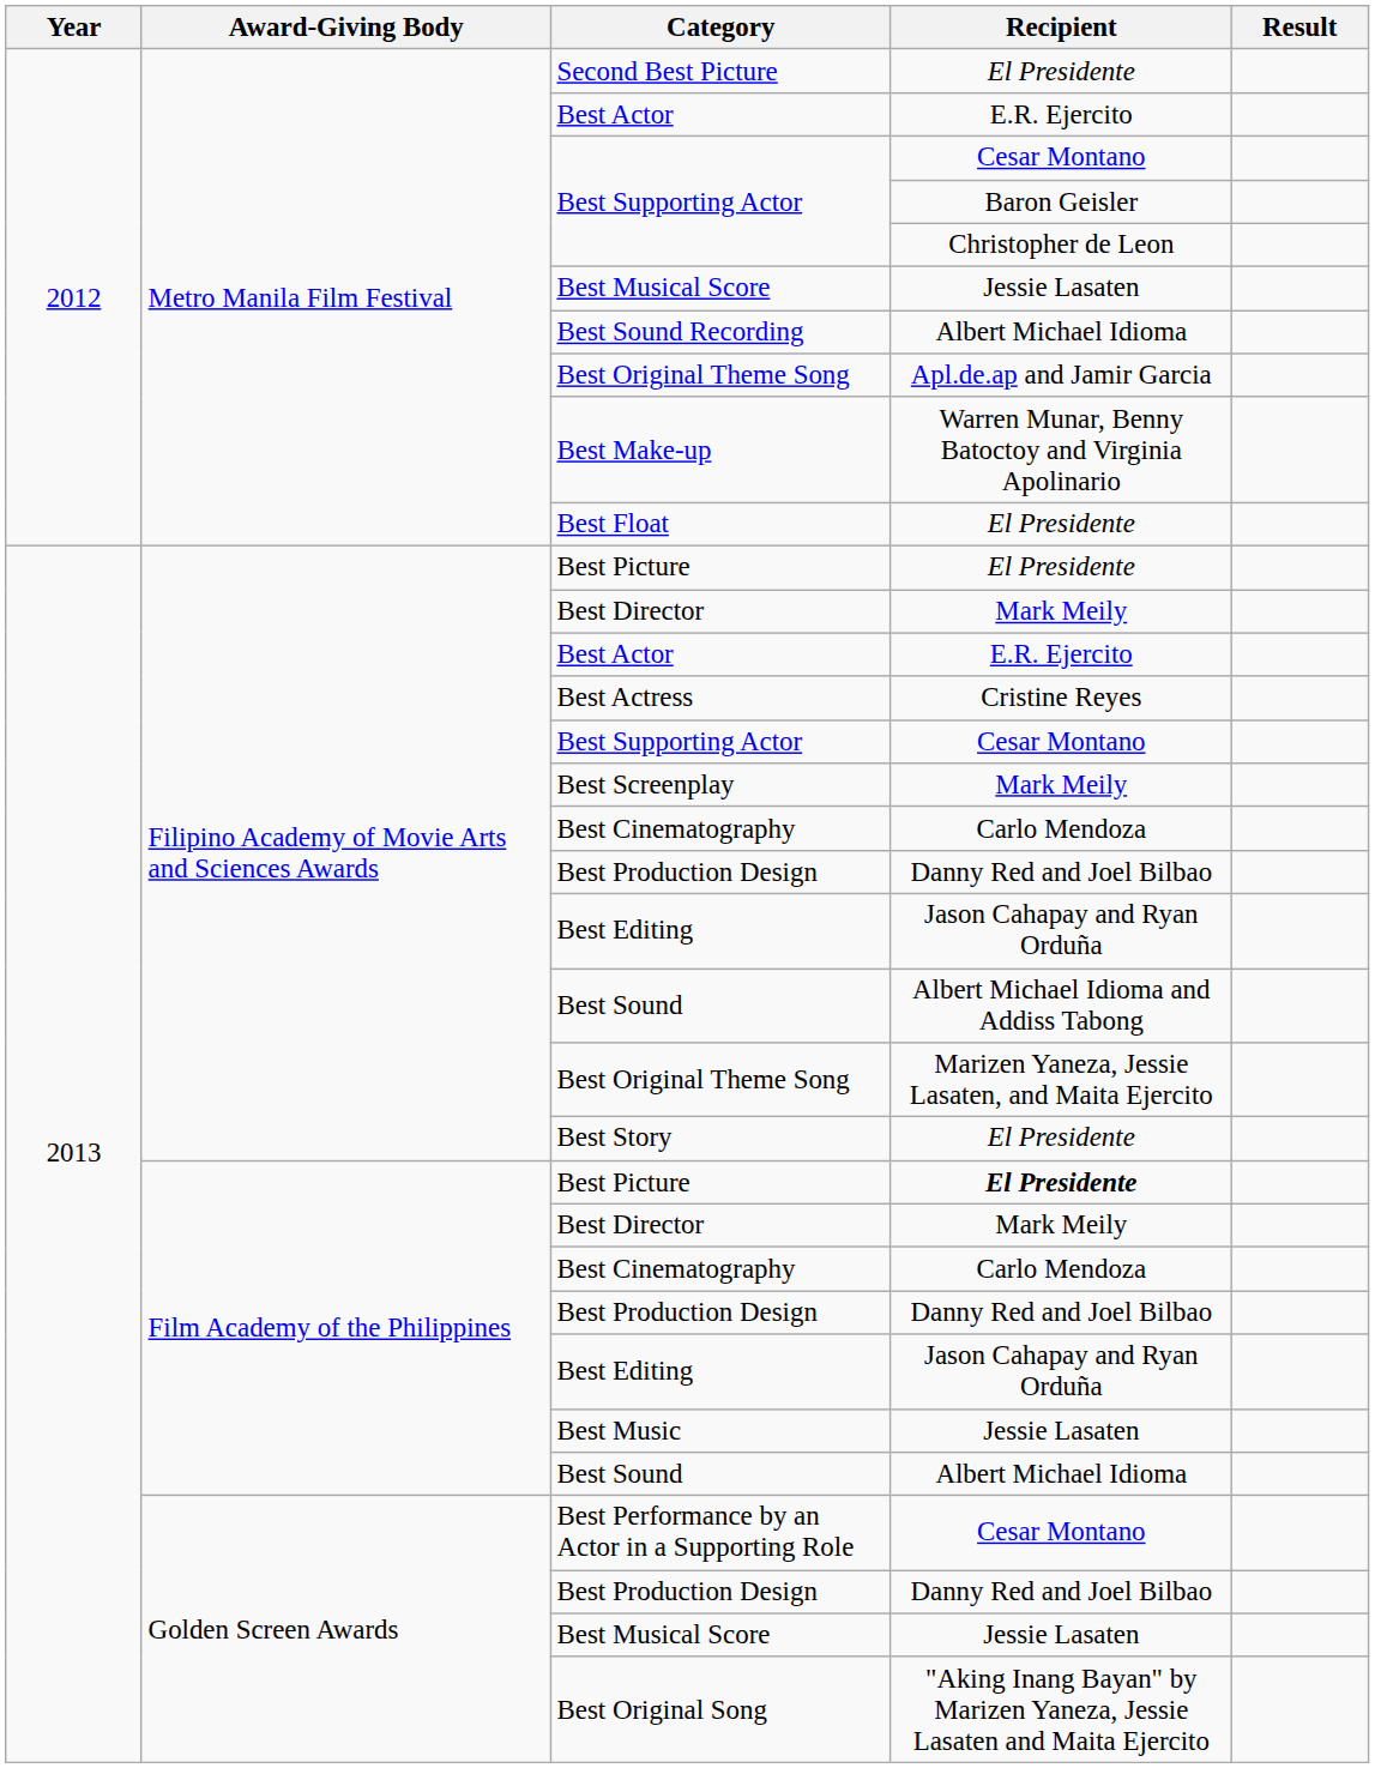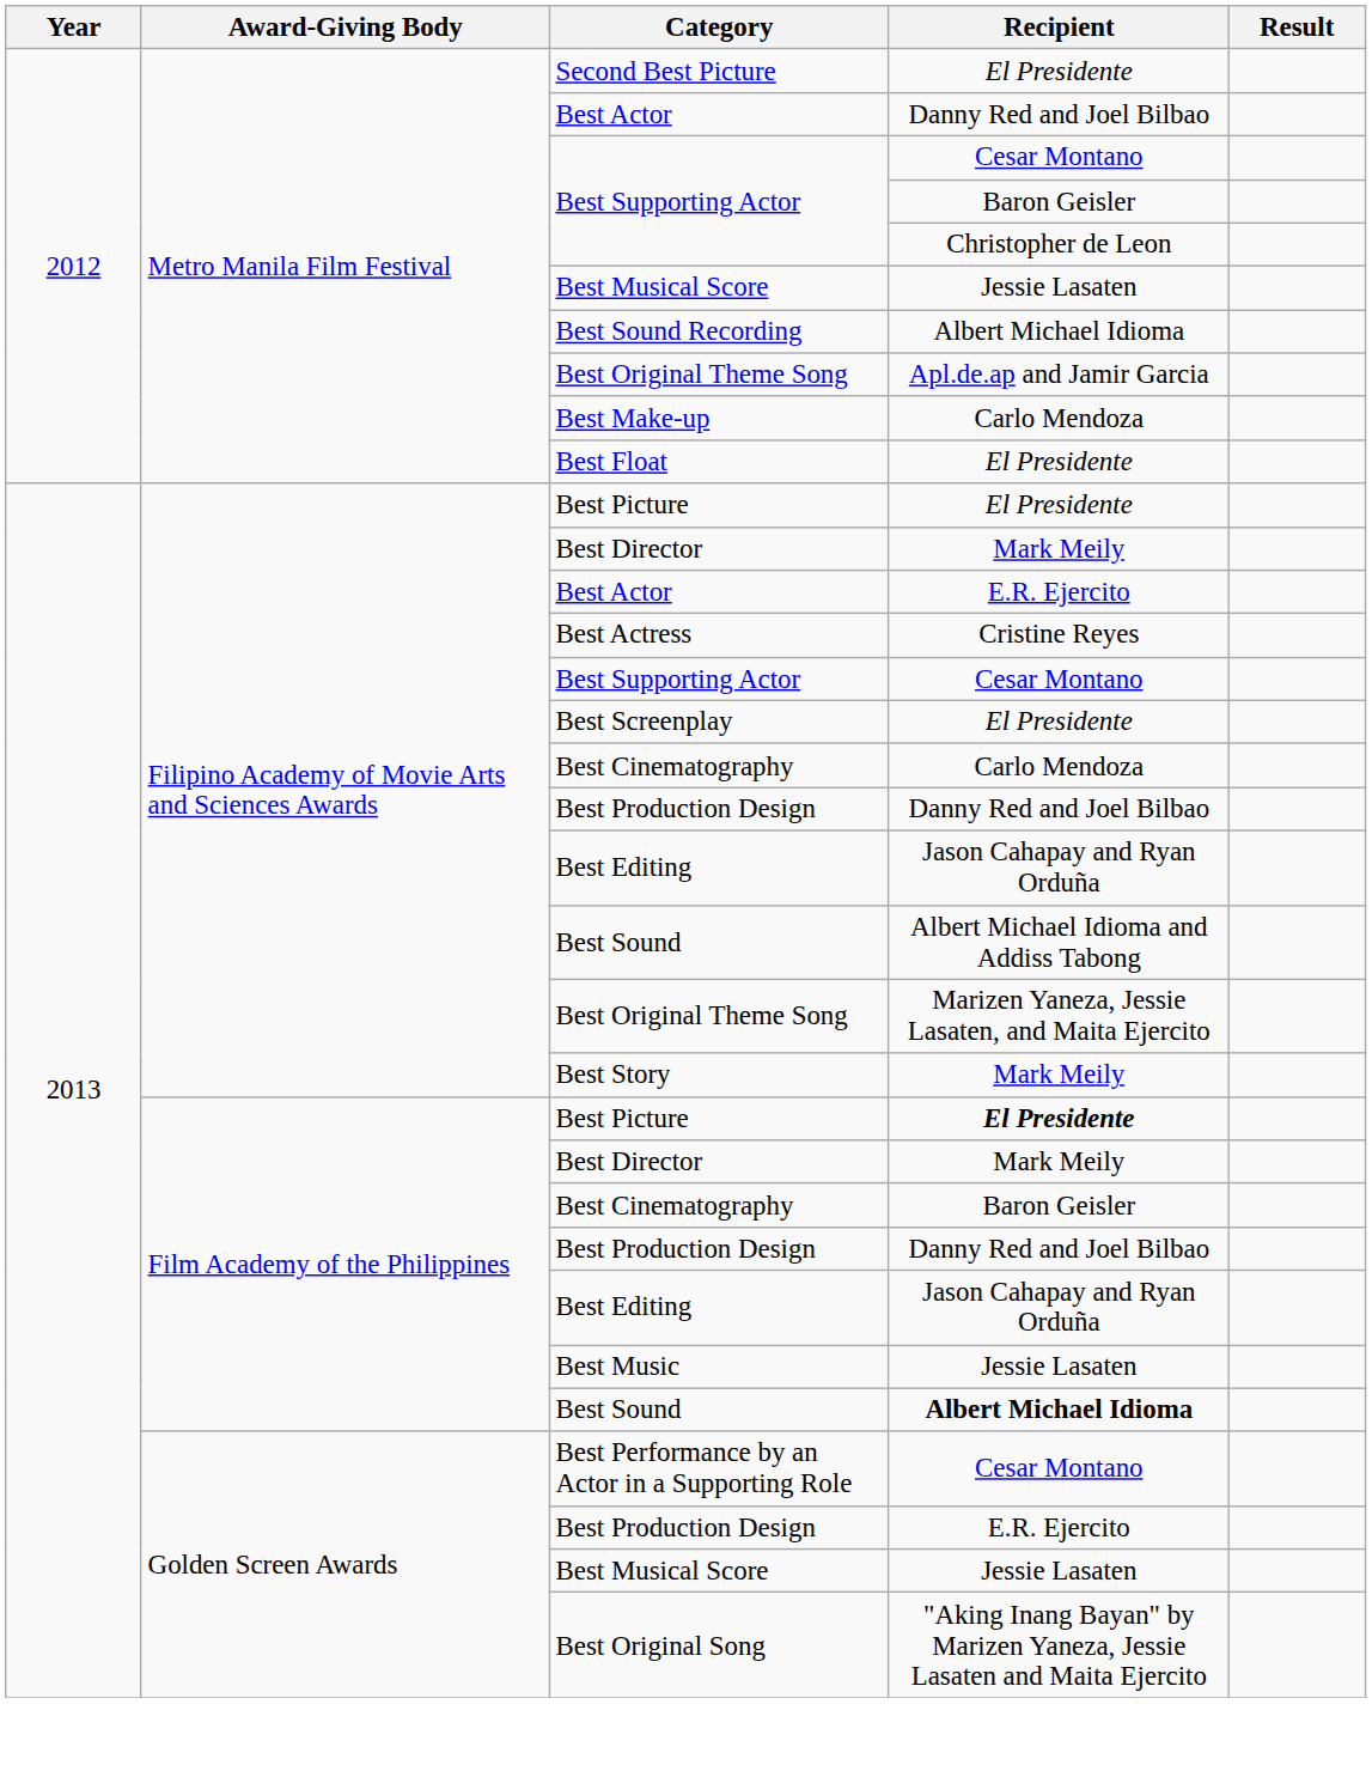Metro Manila Film Festival / Best Actor | Recipient: E.R. Ejercito -> Danny Red and Joel Bilbao
Best Make-up | Recipient: Warren Munar, Benny Batoctoy and Virginia Apolinario -> Carlo Mendoza
Best Screenplay | Recipient: Mark Meily -> El Presidente
Best Story | Recipient: El Presidente -> Mark Meily
Film Academy of the Philippines / Best Cinematography | Recipient: Carlo Mendoza -> Baron Geisler
Film Academy of the Philippines / Best Sound | Recipient: normal -> bold
Golden Screen Awards / Best Production Design | Recipient: Danny Red and Joel Bilbao -> E.R. Ejercito
